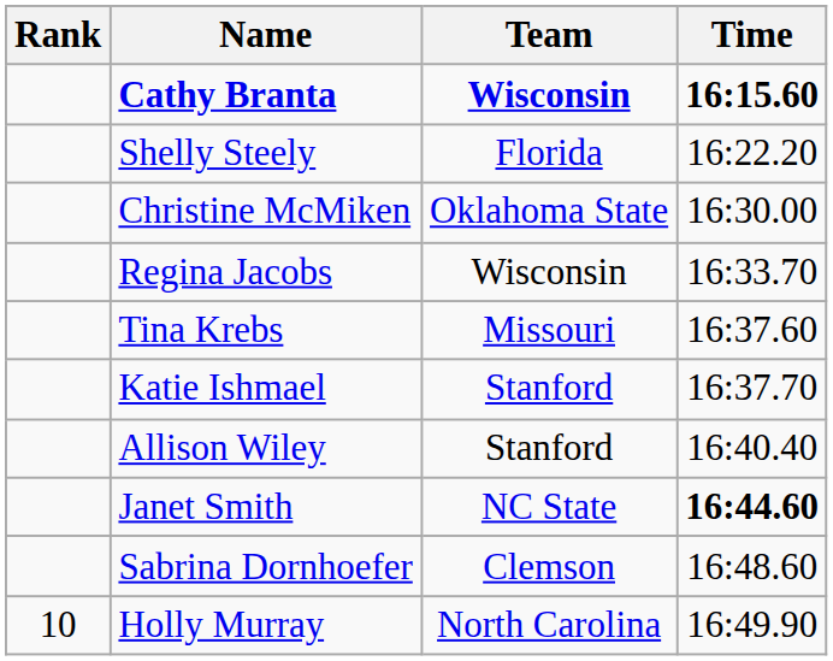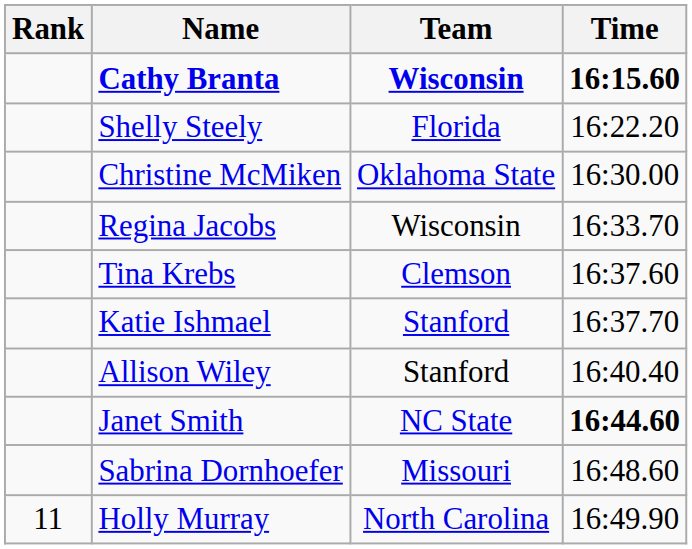Tina Krebs | Team: Missouri -> Clemson
Sabrina Dornhoefer | Team: Clemson -> Missouri
Holly Murray | Rank: 10 -> 11
